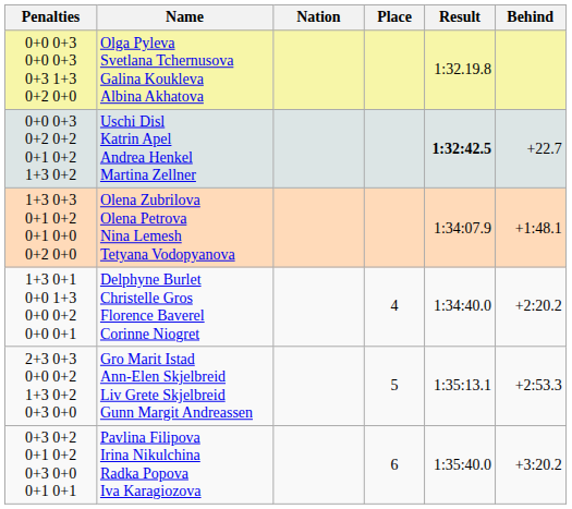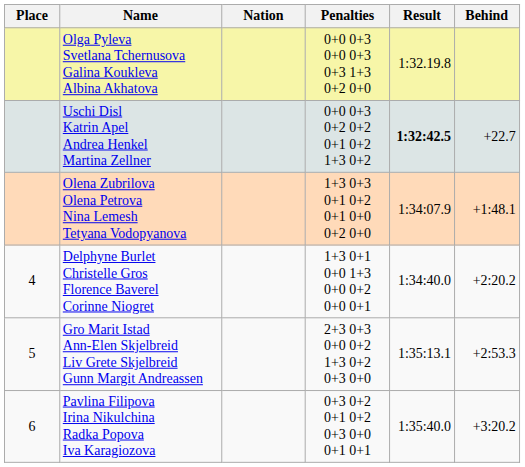columns swapped: Place <-> Penalties
